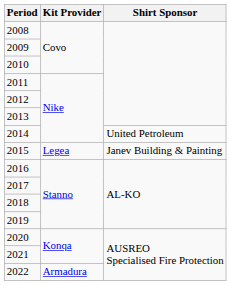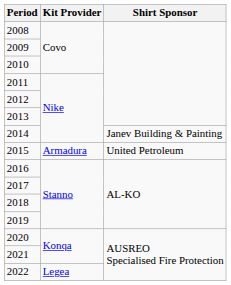2014 | Shirt Sponsor: United Petroleum -> Janev Building & Painting
2015 | Kit Provider: Legea -> Armadura
2015 | Shirt Sponsor: Janev Building & Painting -> United Petroleum
2022 | Kit Provider: Armadura -> Legea
